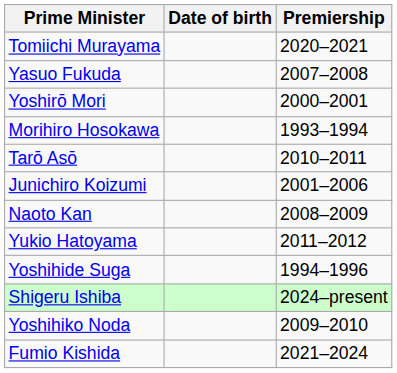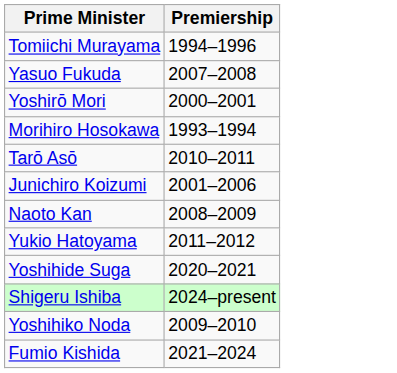- column: Date of birth
Tomiichi Murayama | Premiership: 2020–2021 -> 1994–1996
Yoshihide Suga | Premiership: 1994–1996 -> 2020–2021
